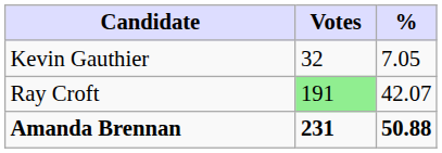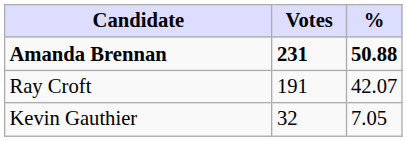rows swapped: Amanda Brennan <-> Kevin Gauthier
Ray Croft | Votes: lightgreen background -> no background
